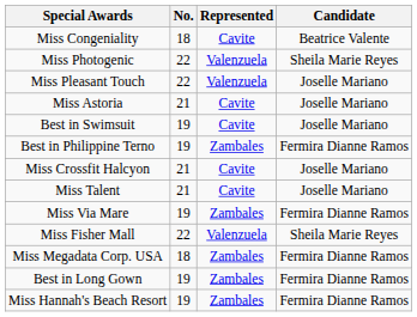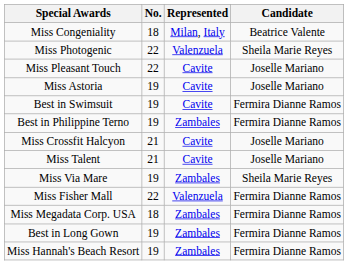Miss Congeniality | Represented: Cavite -> Milan, Italy
Miss Pleasant Touch | Represented: Valenzuela -> Cavite
Miss Astoria | No.: 21 -> 19
Best in Swimsuit | Candidate: Joselle Mariano -> Fermira Dianne Ramos
Miss Via Mare | Candidate: Fermira Dianne Ramos -> Sheila Marie Reyes
Miss Fisher Mall | Candidate: Sheila Marie Reyes -> Fermira Dianne Ramos
